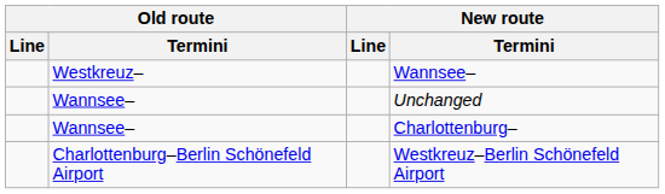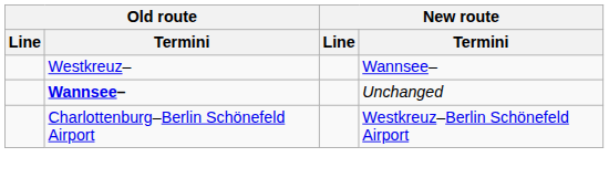Unchanged | Old route / Termini: normal -> bold
- row: Wannsee– | Charlottenburg–
